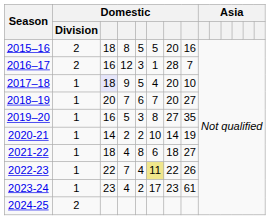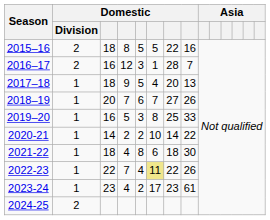2015–16 | column 7: 20 -> 22
2017–18 | column 3: lavender background -> no background
2017–18 | column 8: 10 -> 13
2018–19 | column 7: 20 -> 27
2018–19 | column 8: 27 -> 26
2019–20 | column 7: 27 -> 25
2019–20 | column 8: 35 -> 33
2020-21 | column 8: 19 -> 22
2021-22 | column 8: 27 -> 30
